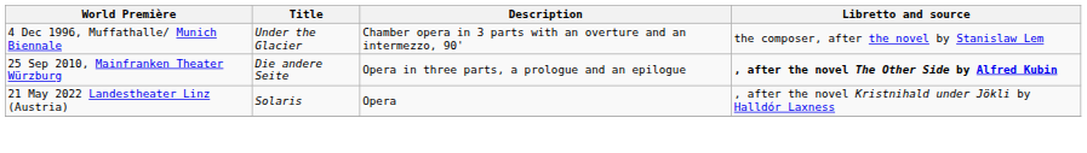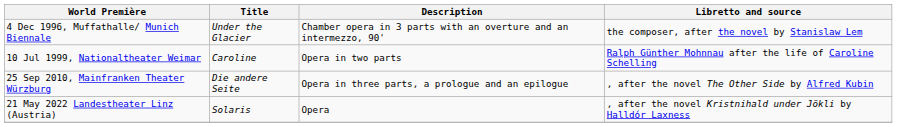+ row: 10 Jul 1999, Nationaltheater Weimar | Caroline | Opera in two parts | Ralph Günther Mohnnau after the life of Caroline Schelling
25 Sep 2010, Mainfranken Theater Würzburg | Libretto and source: bold -> normal
